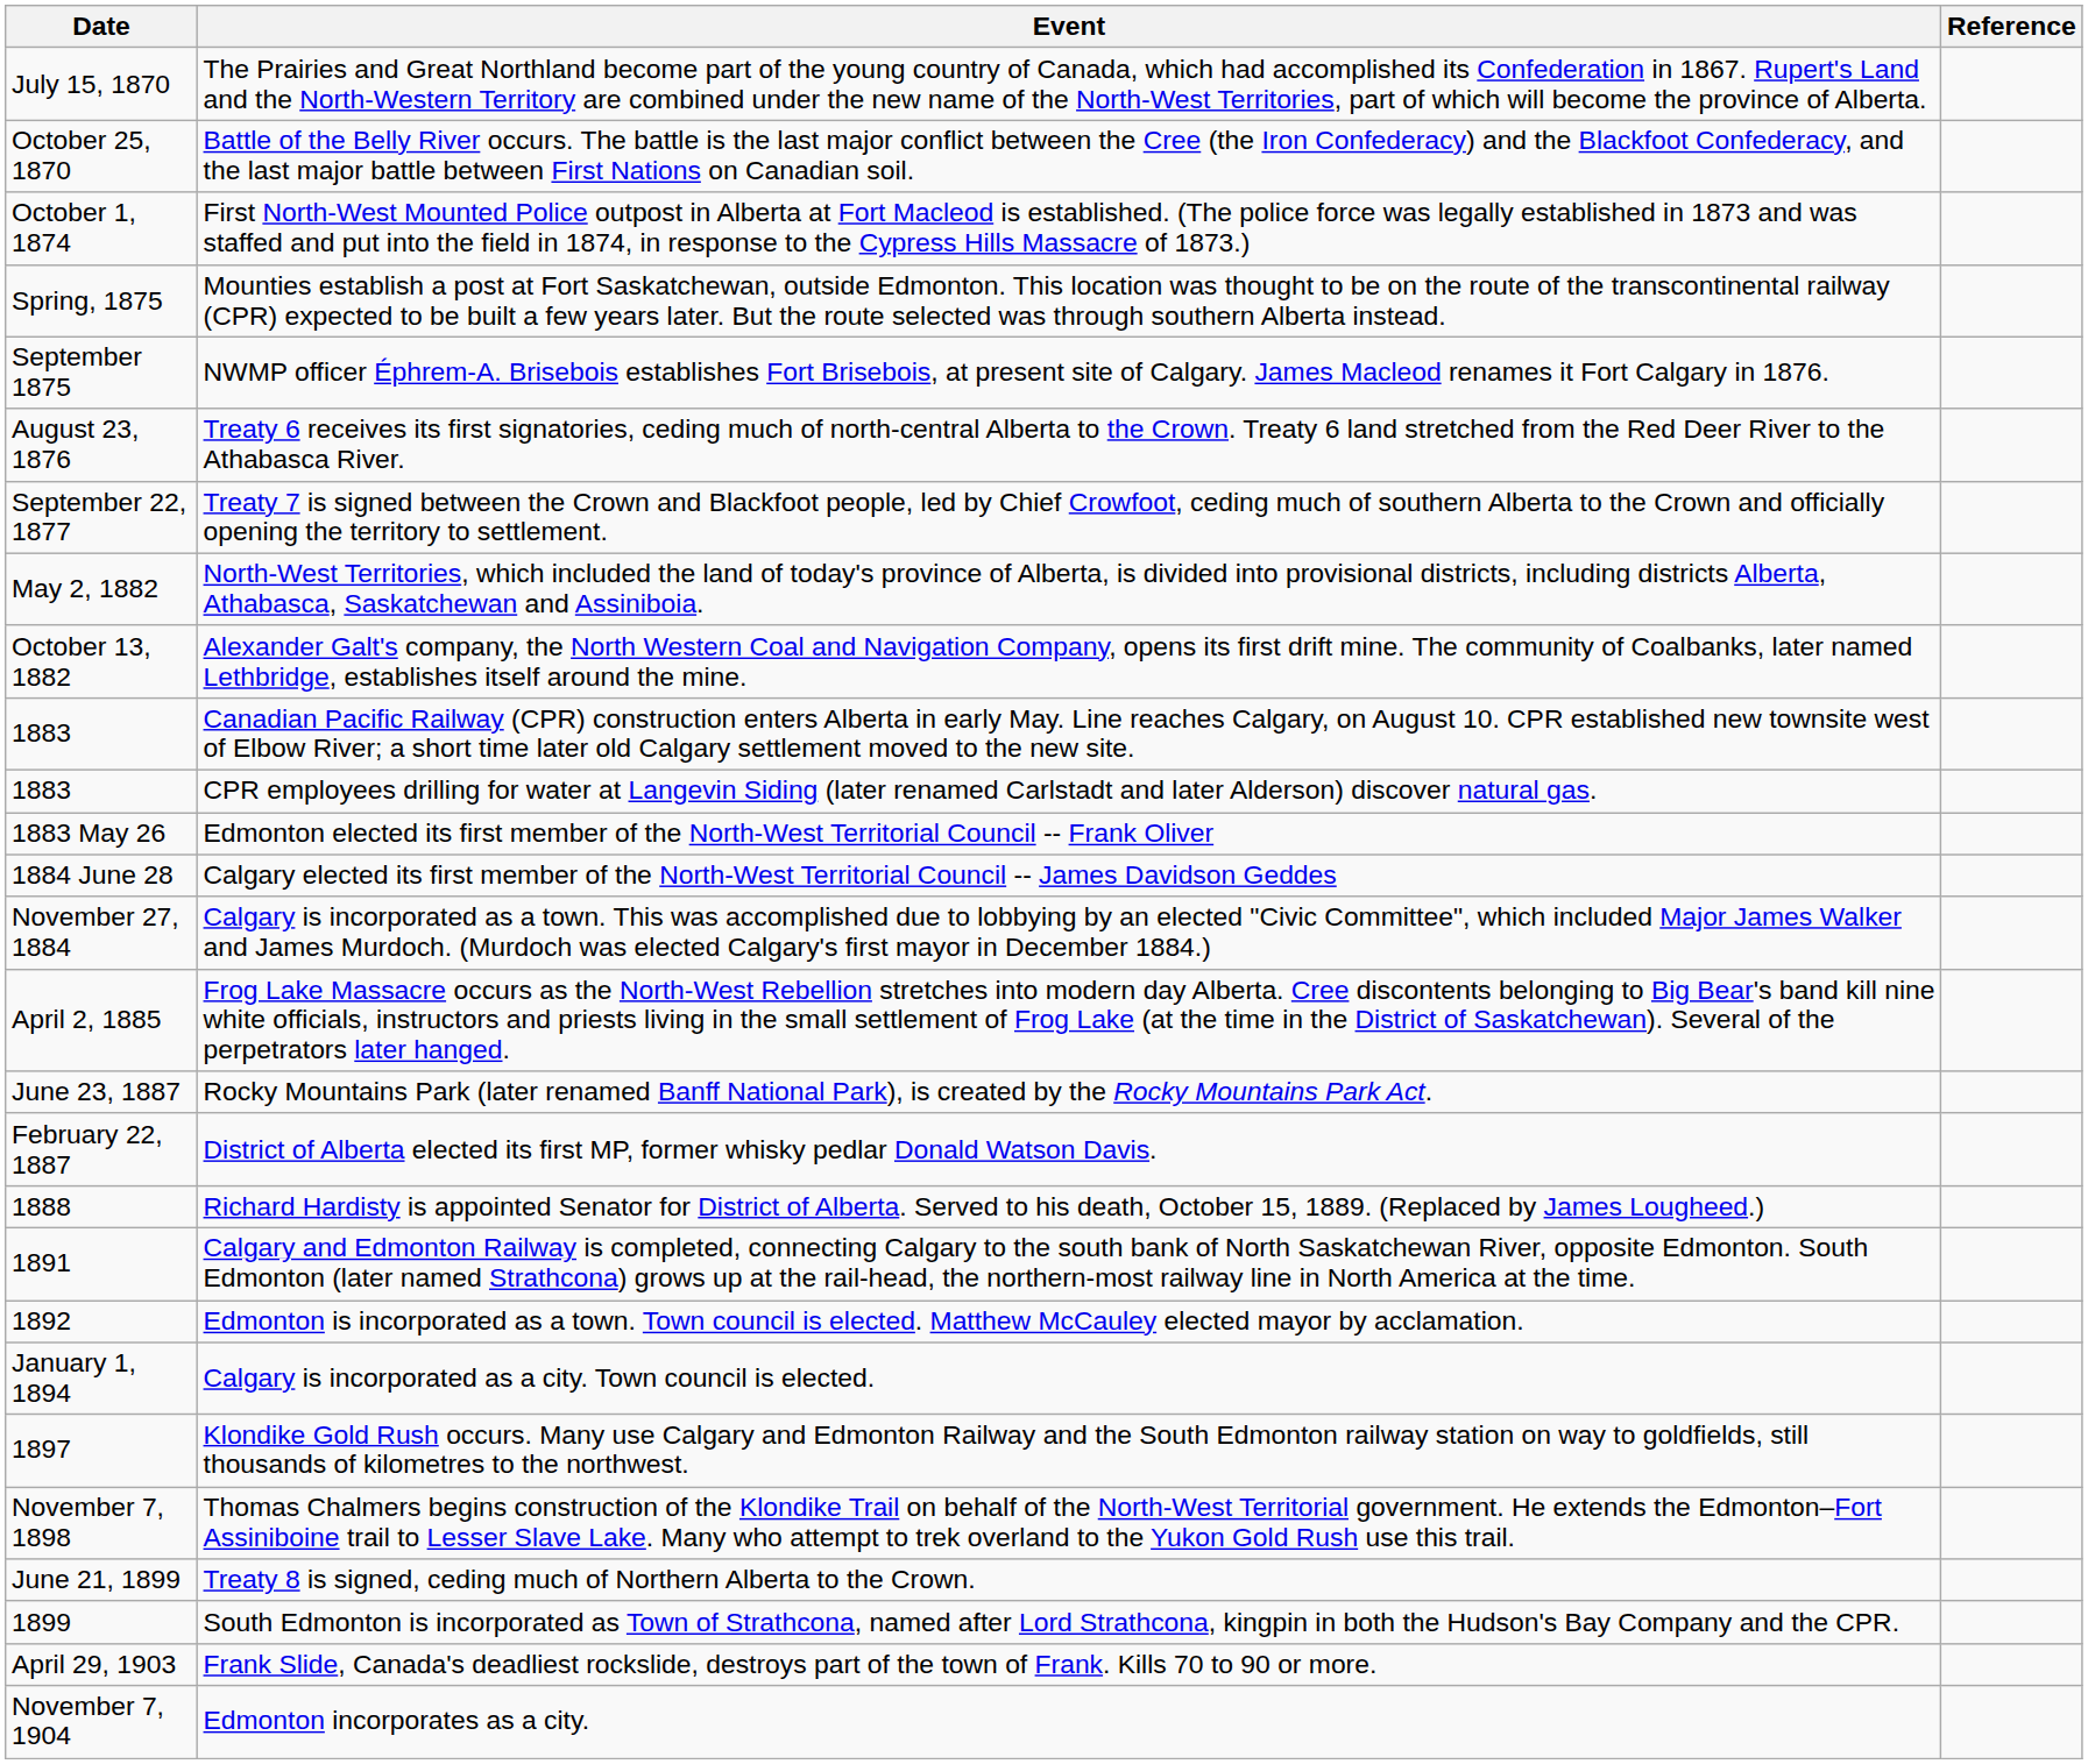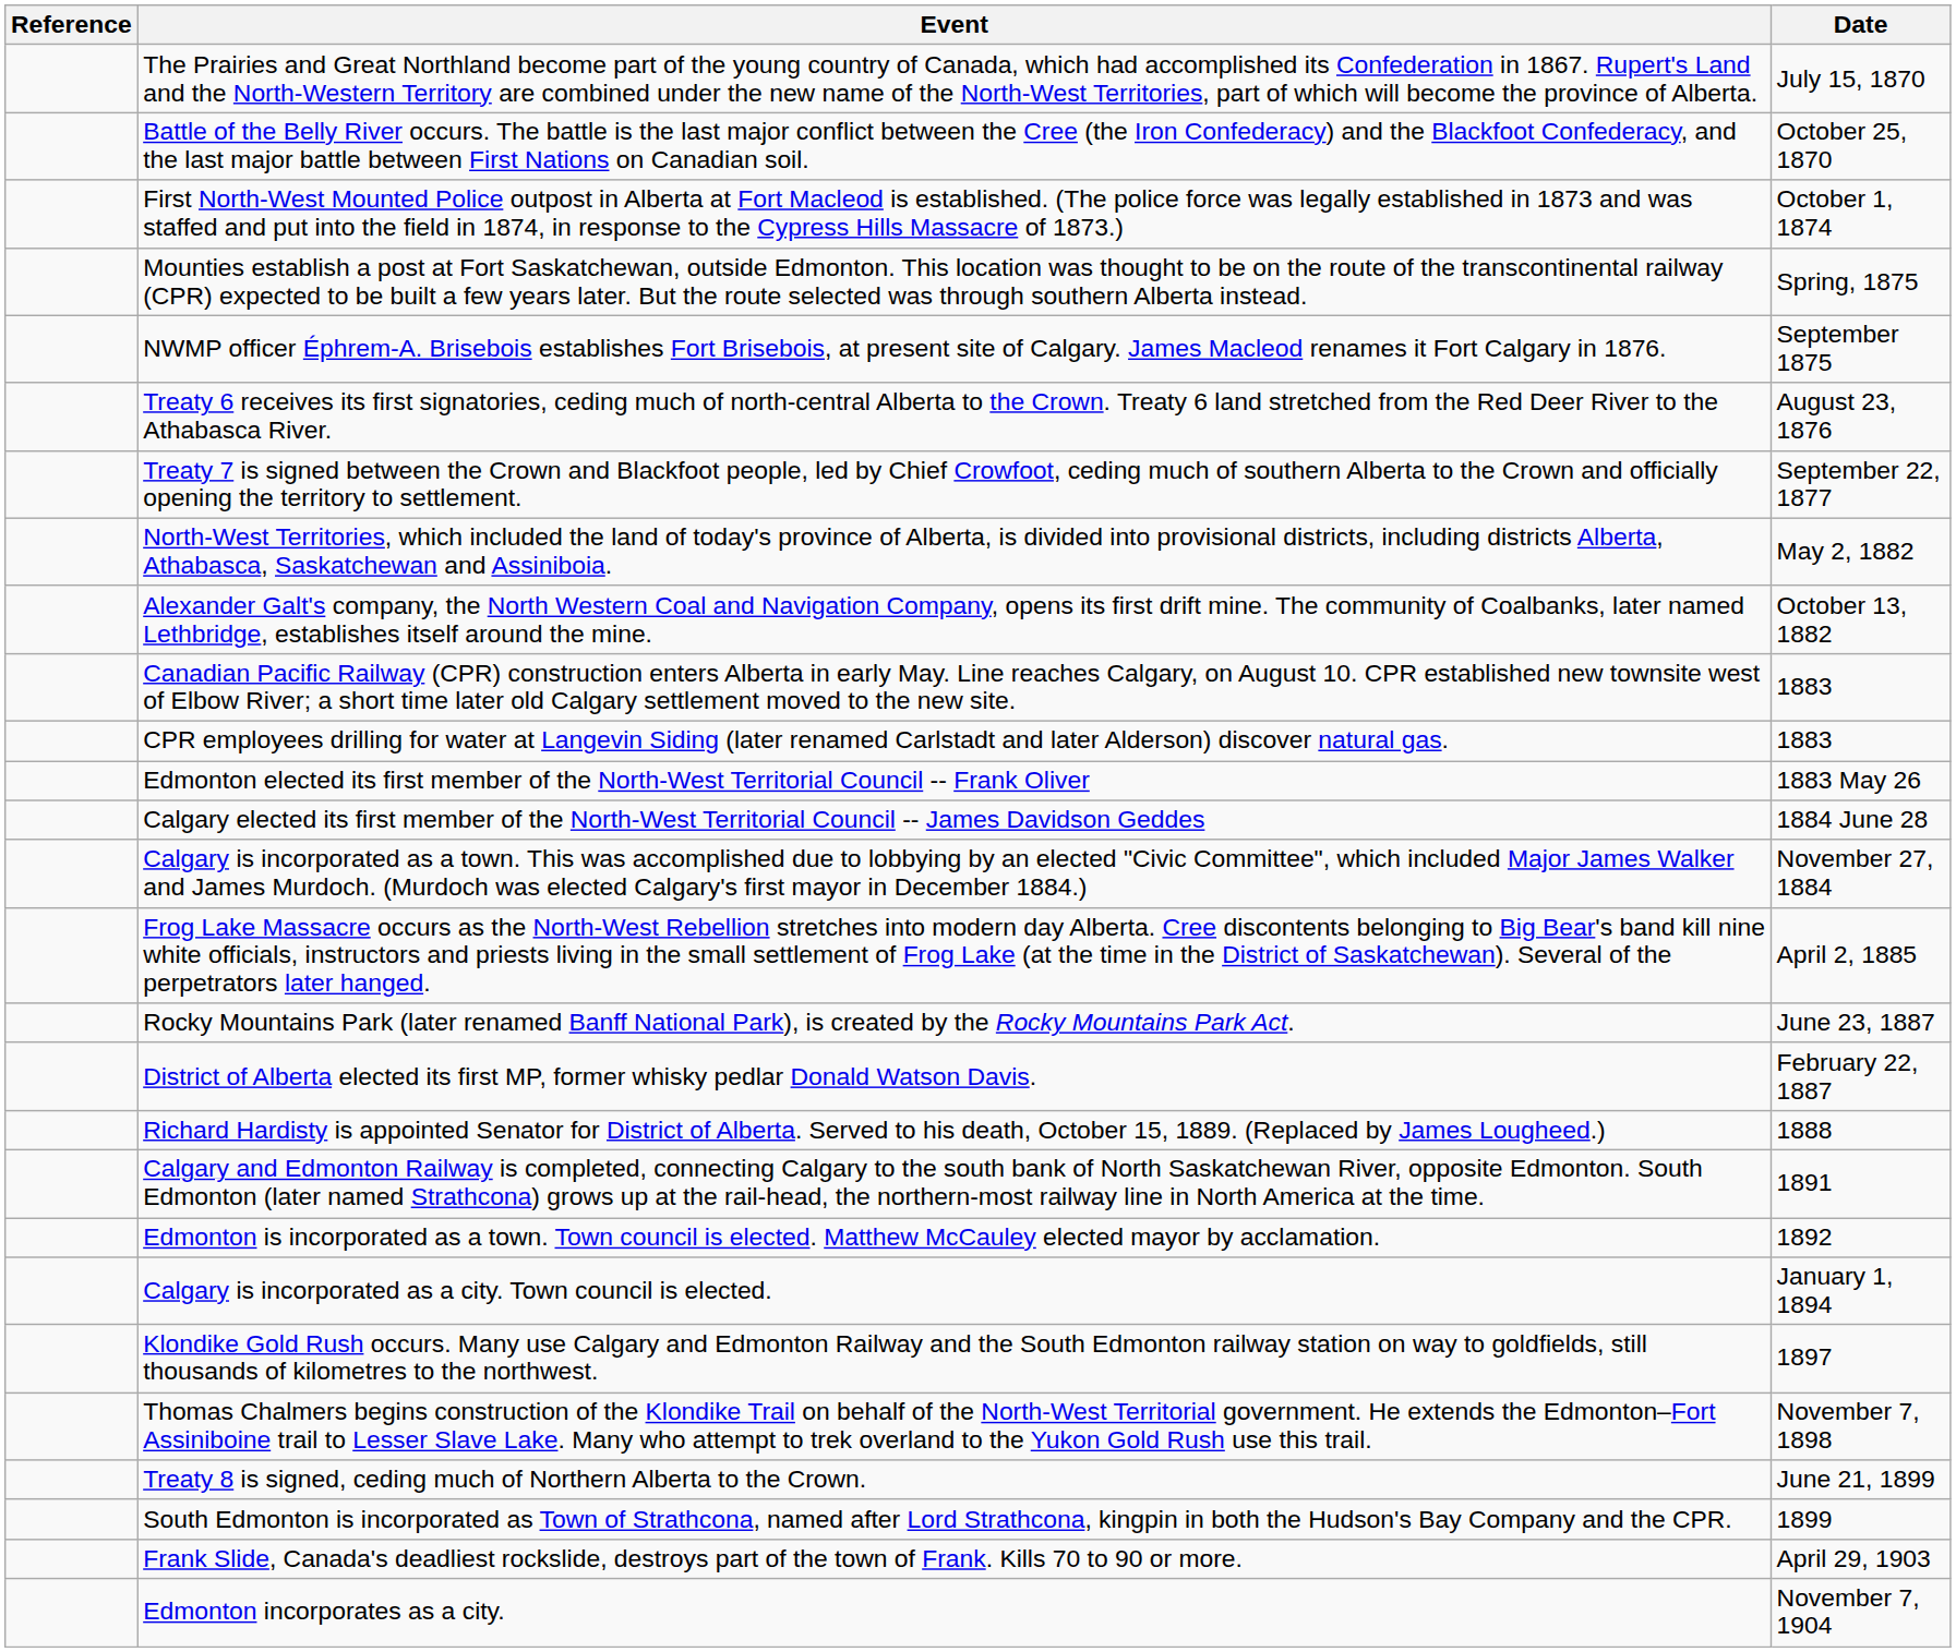columns swapped: Date <-> Reference
